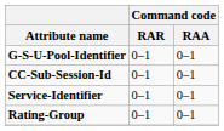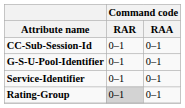rows swapped: CC-Sub-Session-Id <-> G-S-U-Pool-Identifier
Rating-Group | Command code / RAR: no background -> lightgrey background
